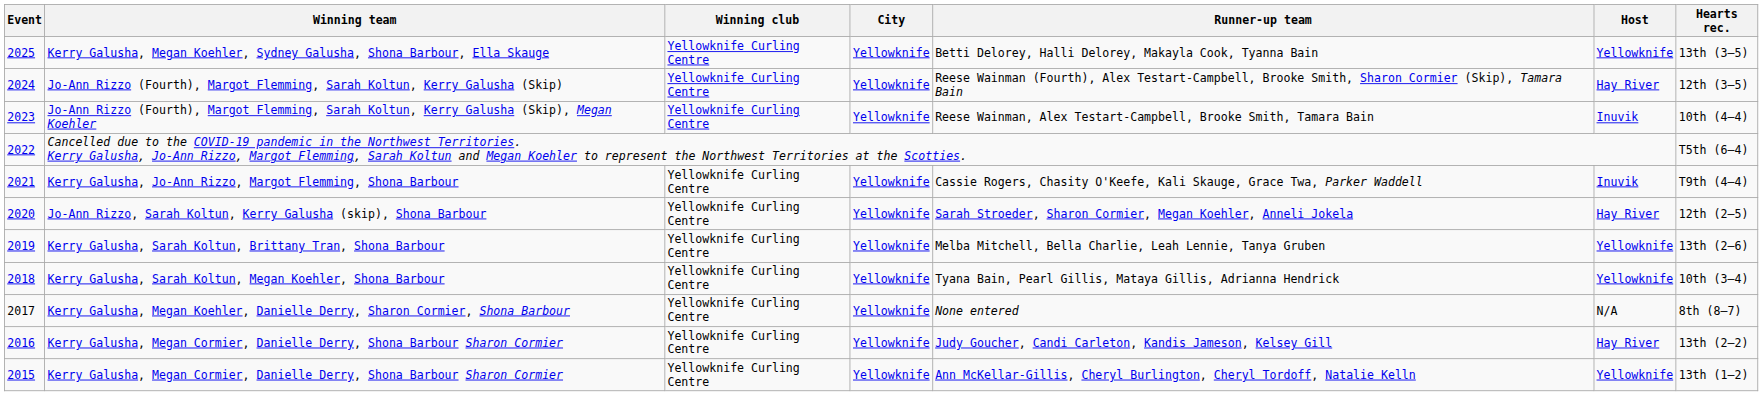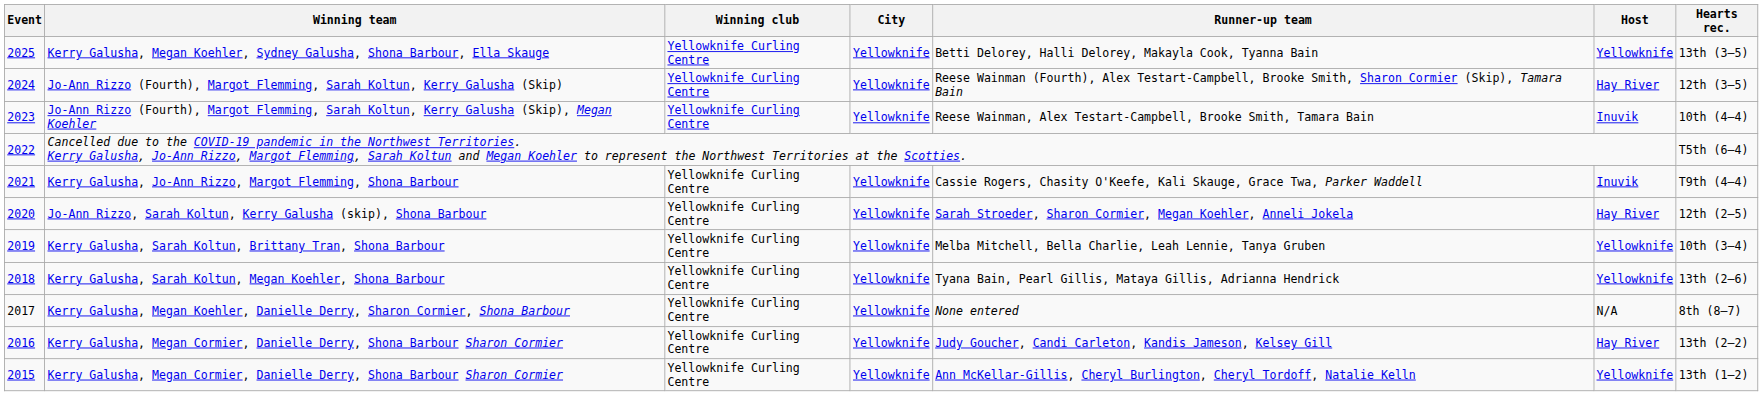Kerry Galusha, Sarah Koltun, Brittany Tran, Shona Barbour | Hearts rec.: 13th (2–6) -> 10th (3–4)
Kerry Galusha, Sarah Koltun, Megan Koehler, Shona Barbour | Hearts rec.: 10th (3–4) -> 13th (2–6)
